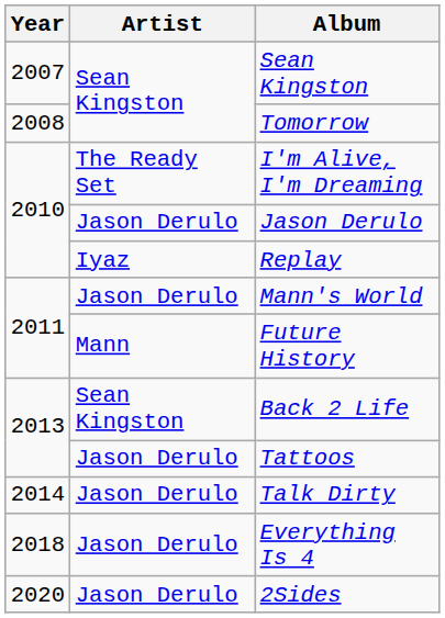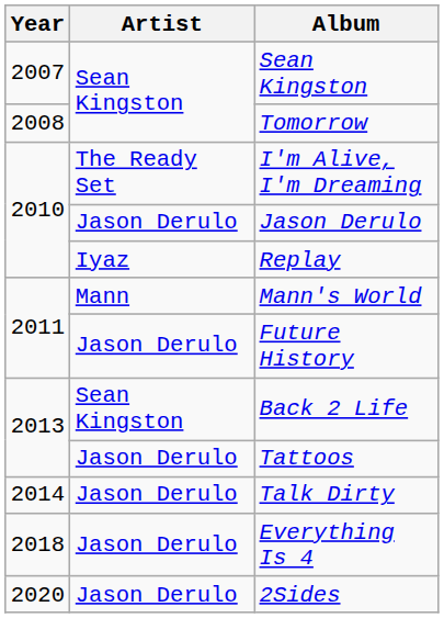Mann's World | Artist: Jason Derulo -> Mann
Future History | Artist: Mann -> Jason Derulo
